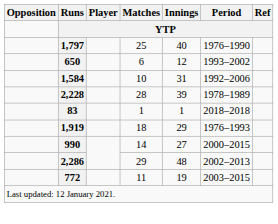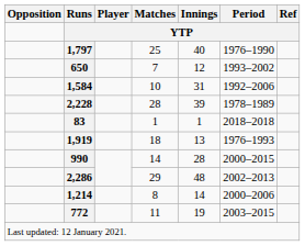650 | Matches: 6 -> 7
1,919 | Innings: 29 -> 13
990 | Innings: 27 -> 28
+ row: 1,214 | 8 | 14 | 2000–2006
